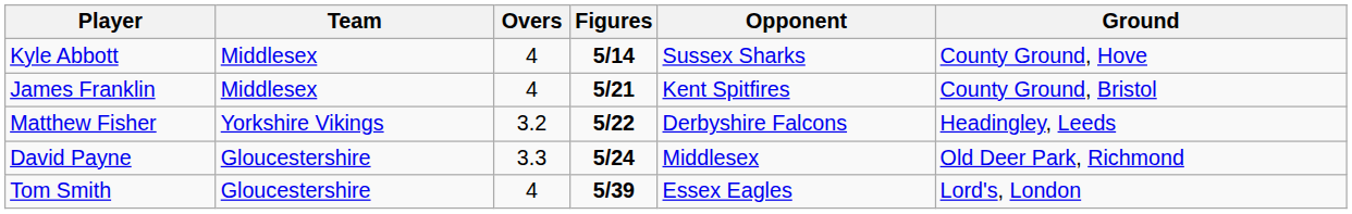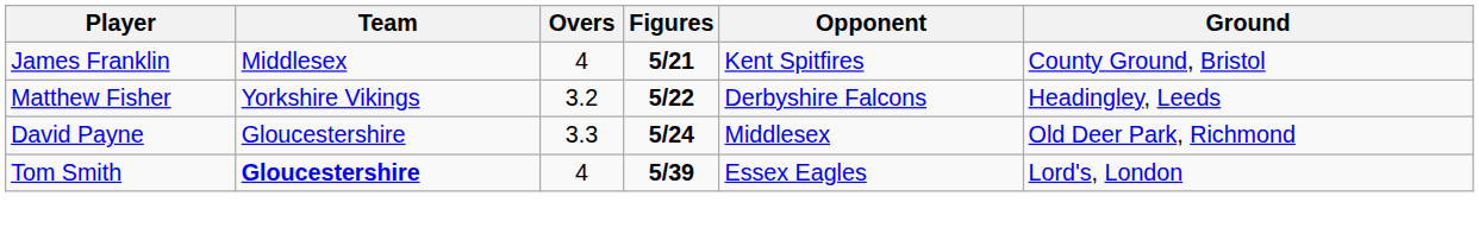- row: Kyle Abbott | Middlesex | 4 | 5/14 | Sussex Sharks | County Ground, Hove
Tom Smith | Team: normal -> bold
